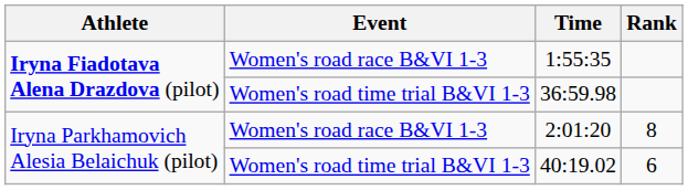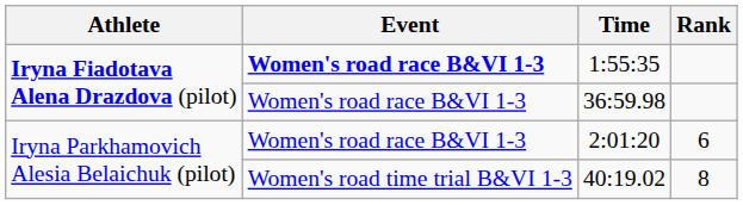1:55:35 | Event: normal -> bold
36:59.98 | Event: Women's road time trial B&VI 1-3 -> Women's road race B&VI 1-3
2:01:20 | Rank: 8 -> 6
40:19.02 | Rank: 6 -> 8
